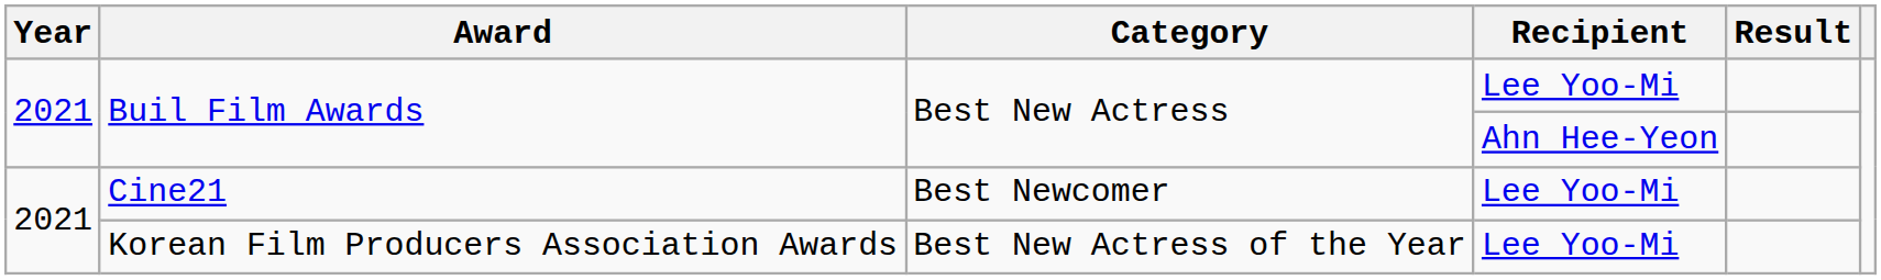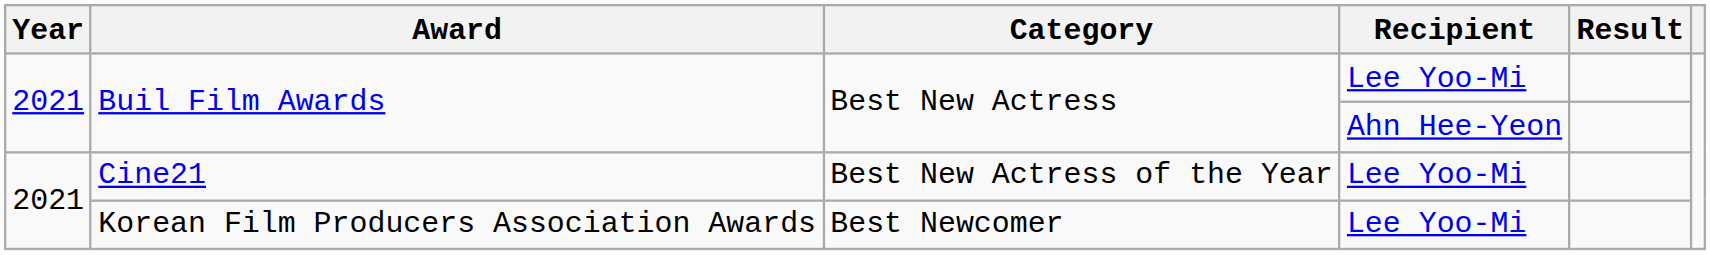Cine21 | Category: Best Newcomer -> Best New Actress of the Year
Korean Film Producers Association Awards | Category: Best New Actress of the Year -> Best Newcomer
